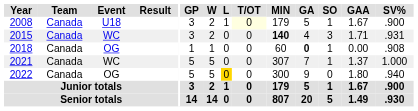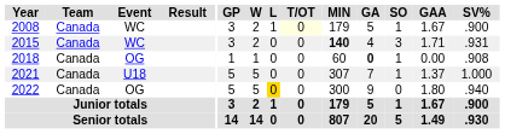2008 | Event: U18 -> WC
2021 | Event: WC -> U18
